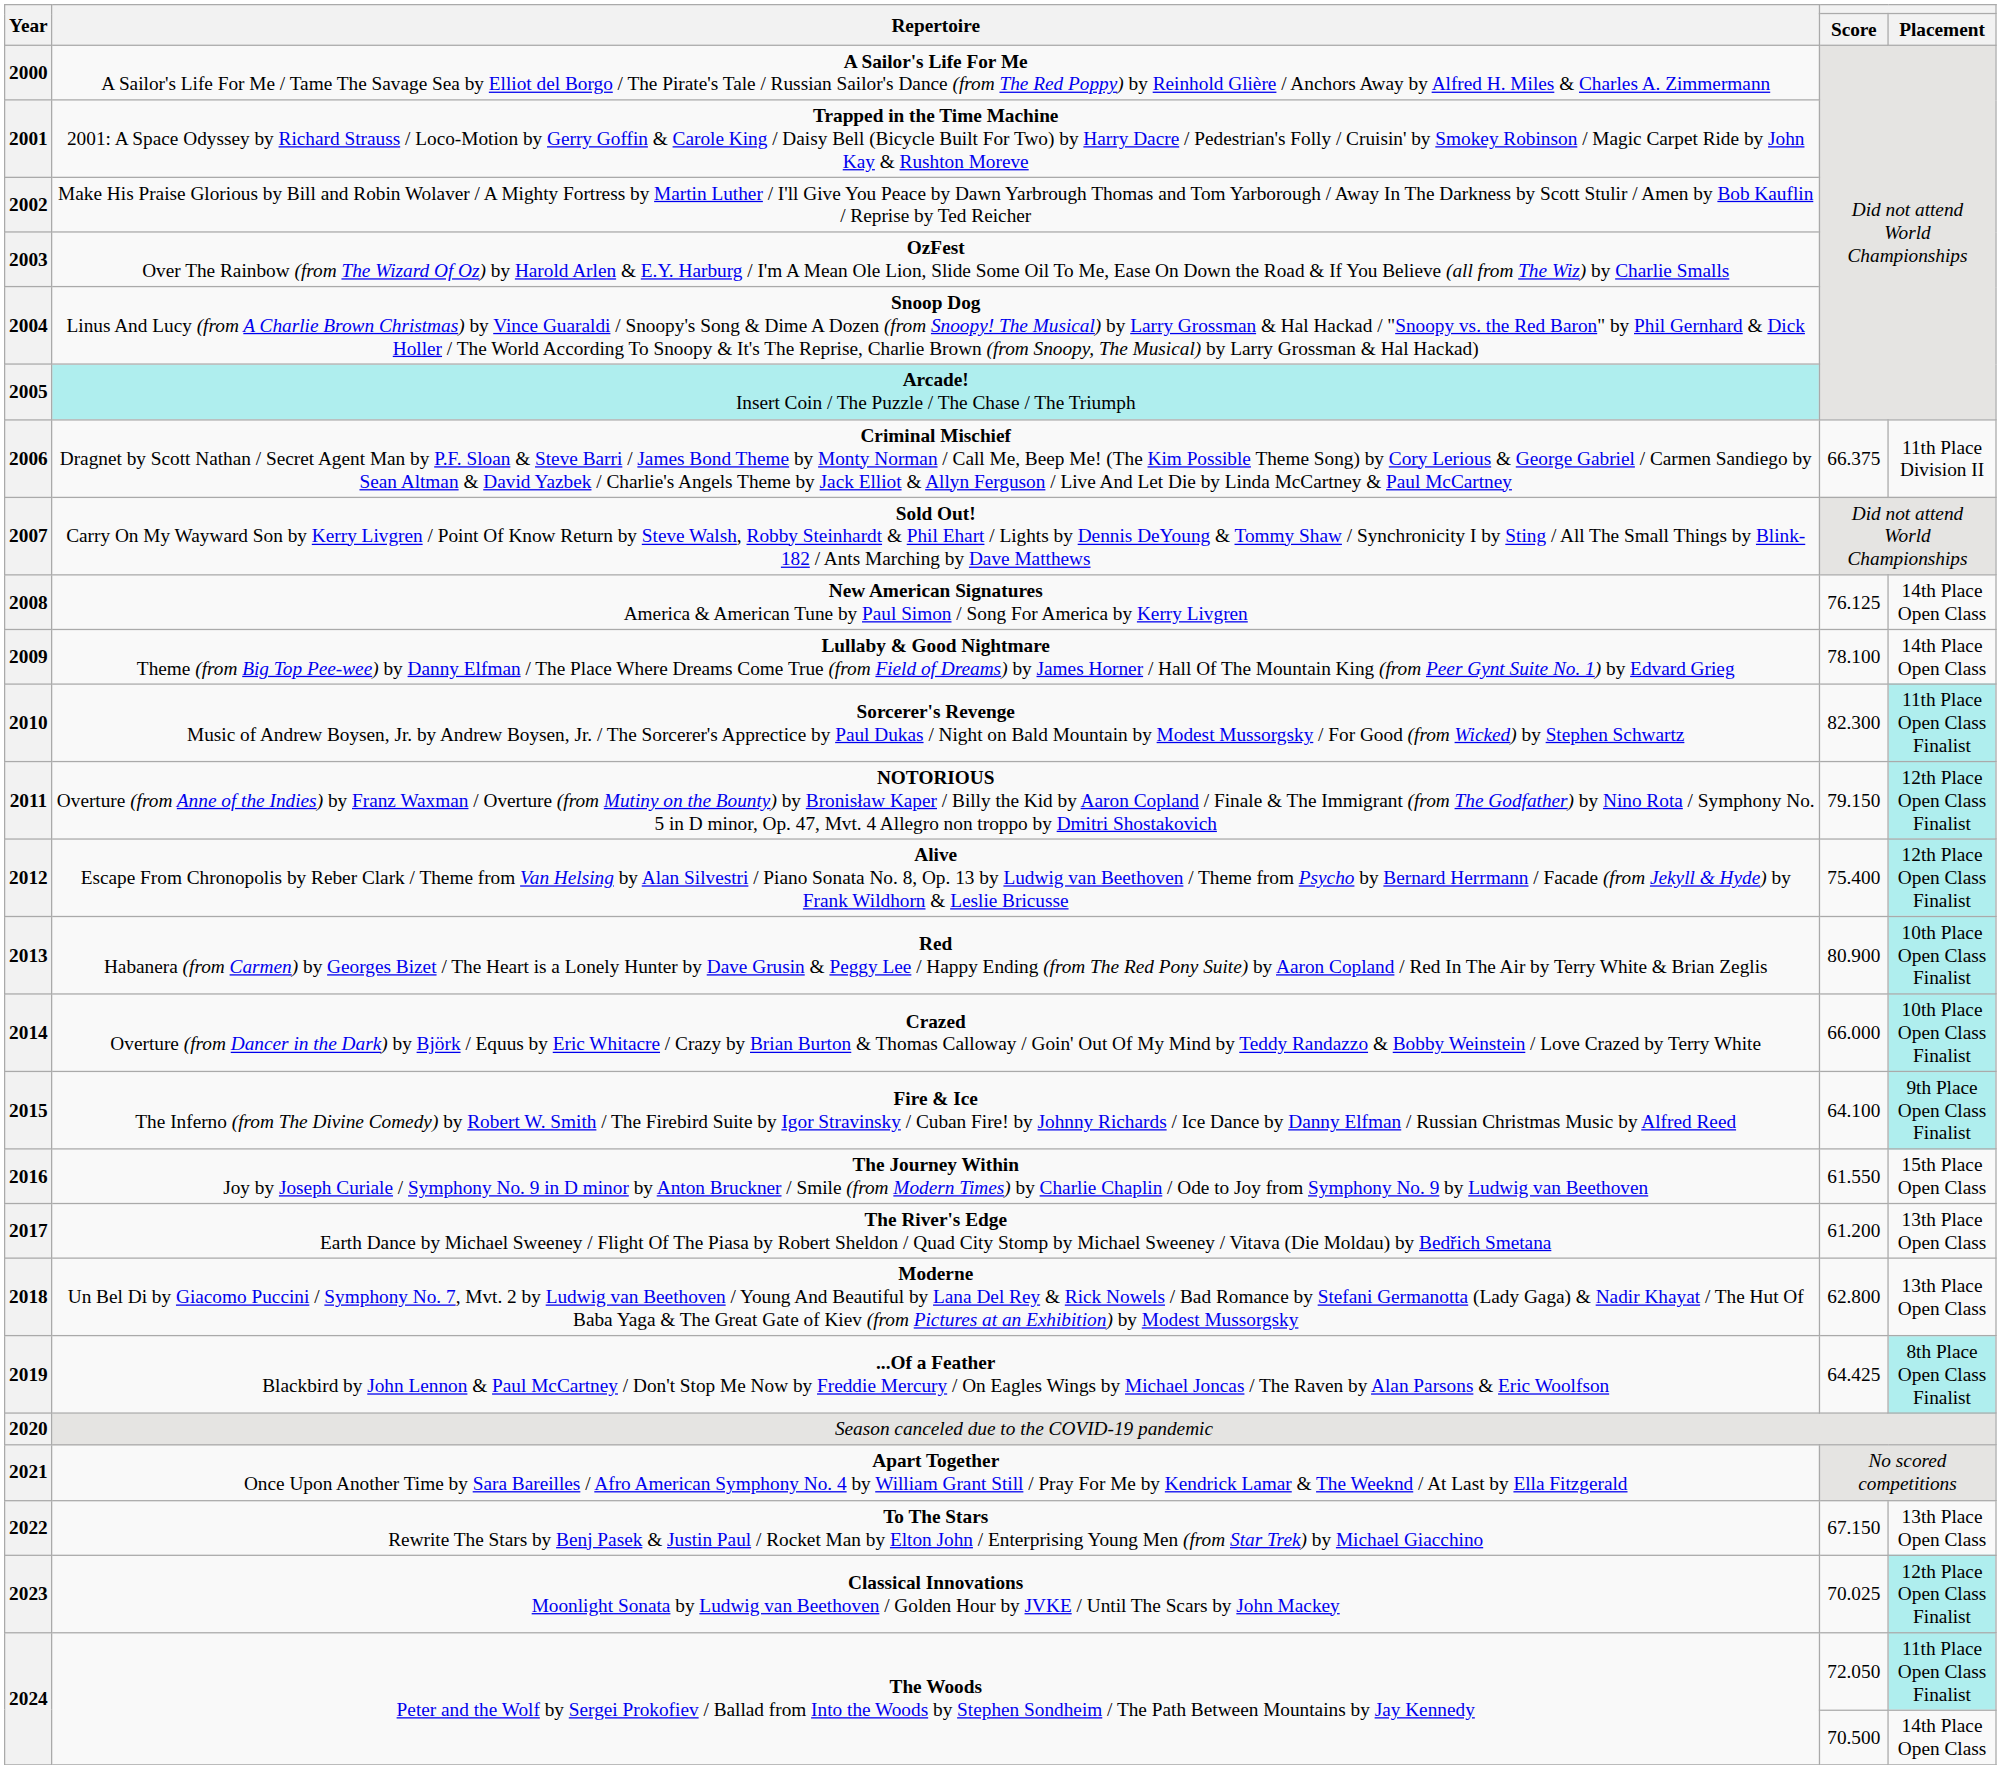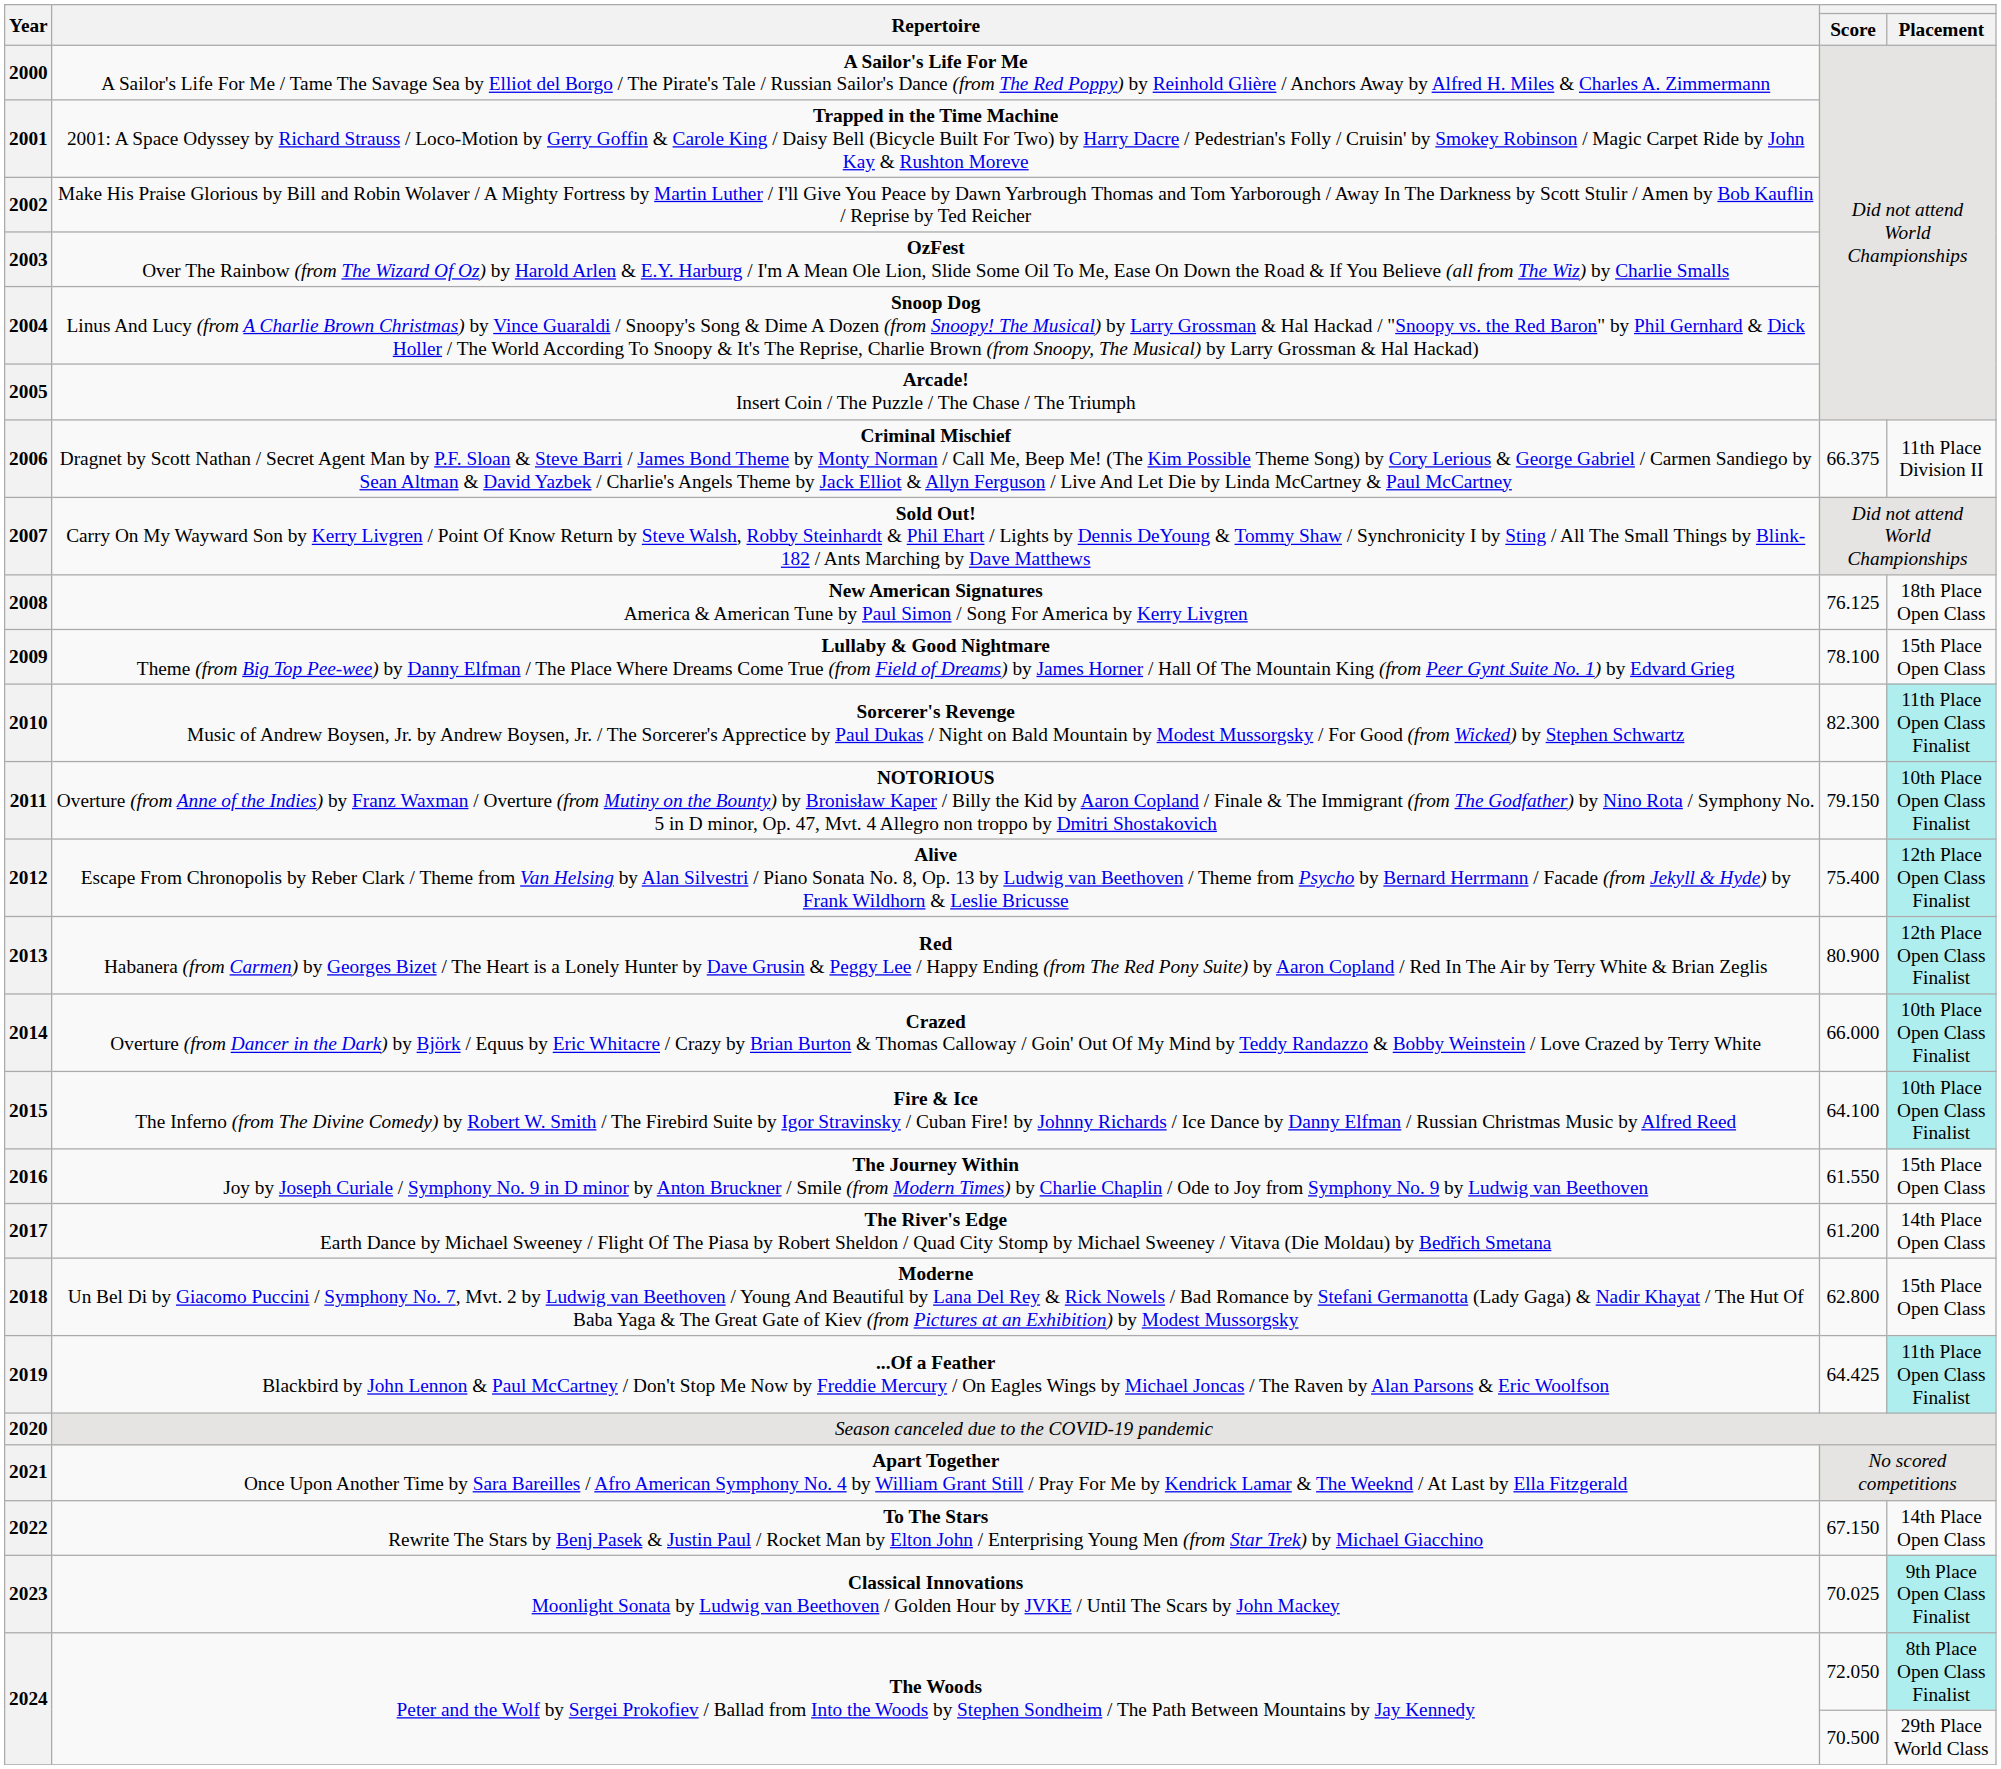2005 | Repertoire: paleturquoise background -> no background
2008 | Placement: 14th Place Open Class -> 18th Place Open Class
2009 | Placement: 14th Place Open Class -> 15th Place Open Class
2011 | Placement: 12th Place Open Class Finalist -> 10th Place Open Class Finalist
2013 | Placement: 10th Place Open Class Finalist -> 12th Place Open Class Finalist
2015 | Placement: 9th Place Open Class Finalist -> 10th Place Open Class Finalist
2017 | Placement: 13th Place Open Class -> 14th Place Open Class
2018 | Placement: 13th Place Open Class -> 15th Place Open Class
2019 | Placement: 8th Place Open Class Finalist -> 11th Place Open Class Finalist
2022 | Placement: 13th Place Open Class -> 14th Place Open Class
2023 | Placement: 12th Place Open Class Finalist -> 9th Place Open Class Finalist
2024 / 72.050 | Placement: 11th Place Open Class Finalist -> 8th Place Open Class Finalist
2024 / 70.500 | Placement: 14th Place Open Class -> 29th Place World Class
